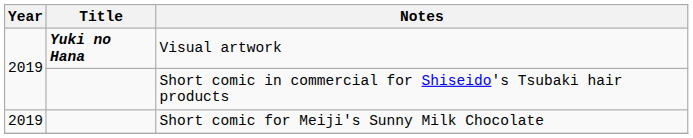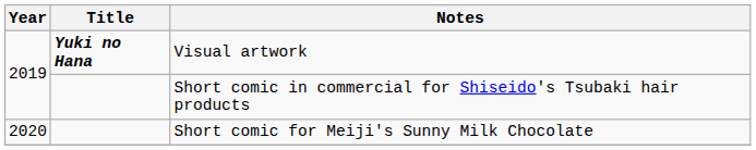Short comic for Meiji's Sunny Milk Chocolate | Year: 2019 -> 2020
